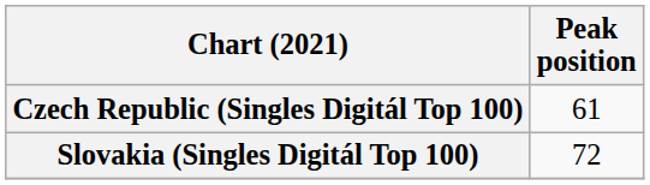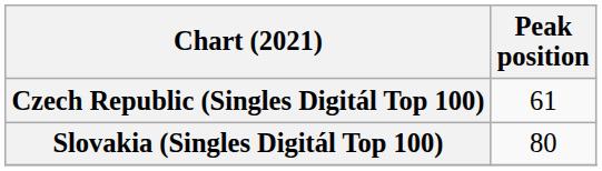Slovakia (Singles Digitál Top 100) | Peak position: 72 -> 80
